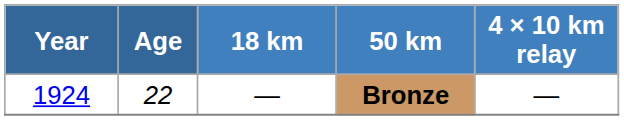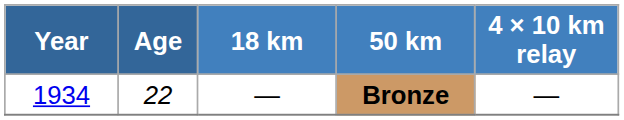Bronze | Year: 1924 -> 1934
